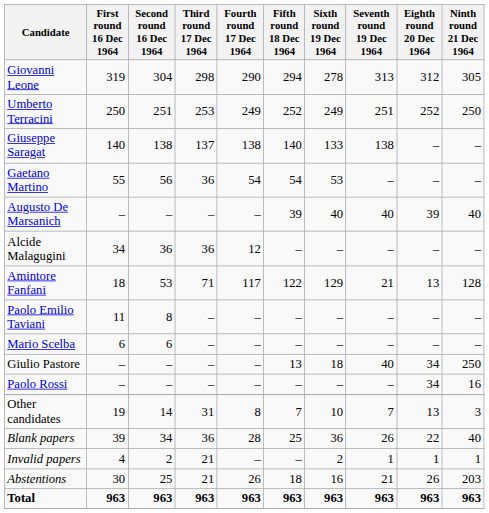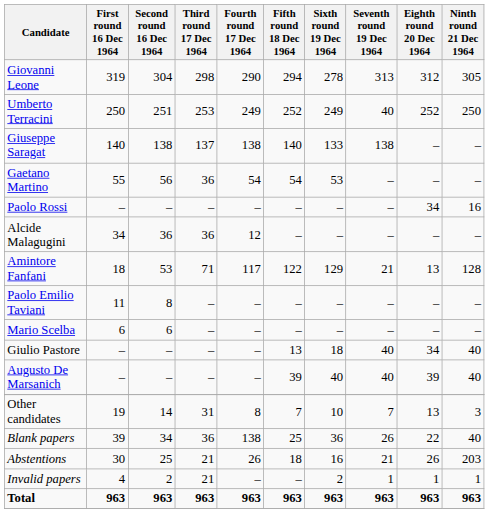Umberto Terracini | Seventh round 19 Dec 1964: 251 -> 40
rows swapped: Augusto De Marsanich <-> Paolo Rossi
Giulio Pastore | Ninth round 21 Dec 1964: 250 -> 40
Blank papers | Fourth round 17 Dec 1964: 28 -> 138
rows swapped: Invalid papers <-> Abstentions
